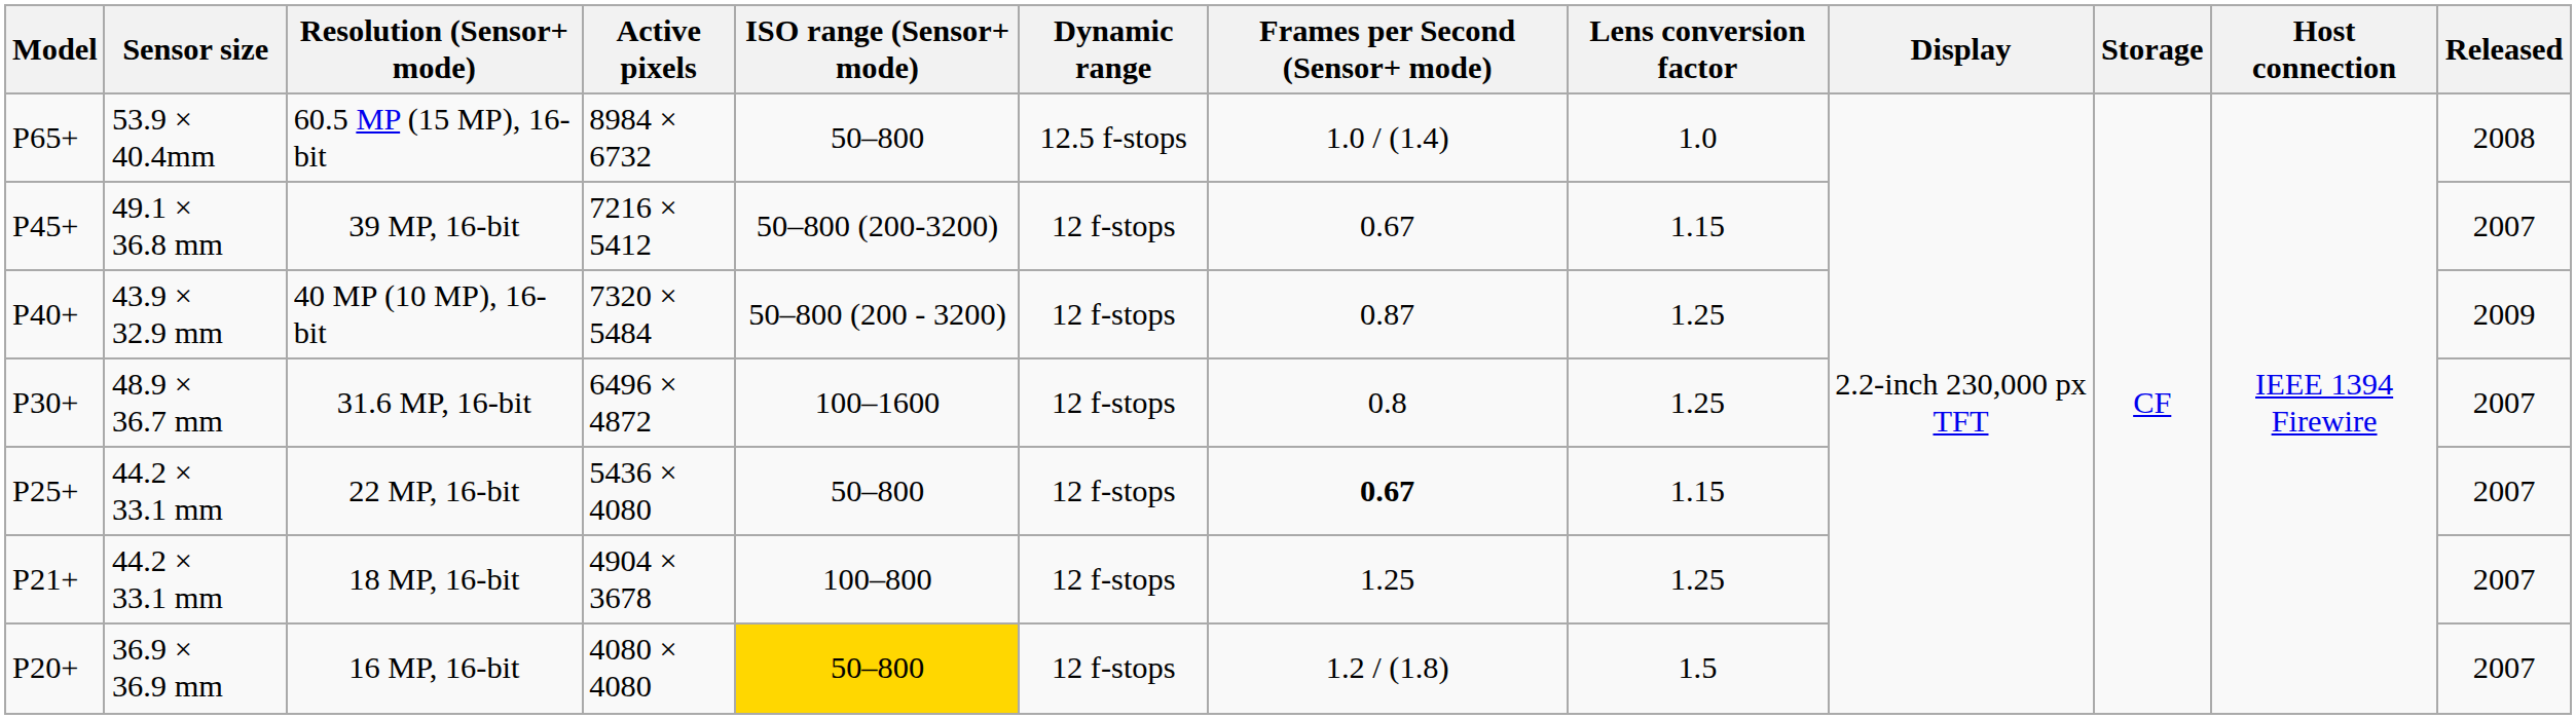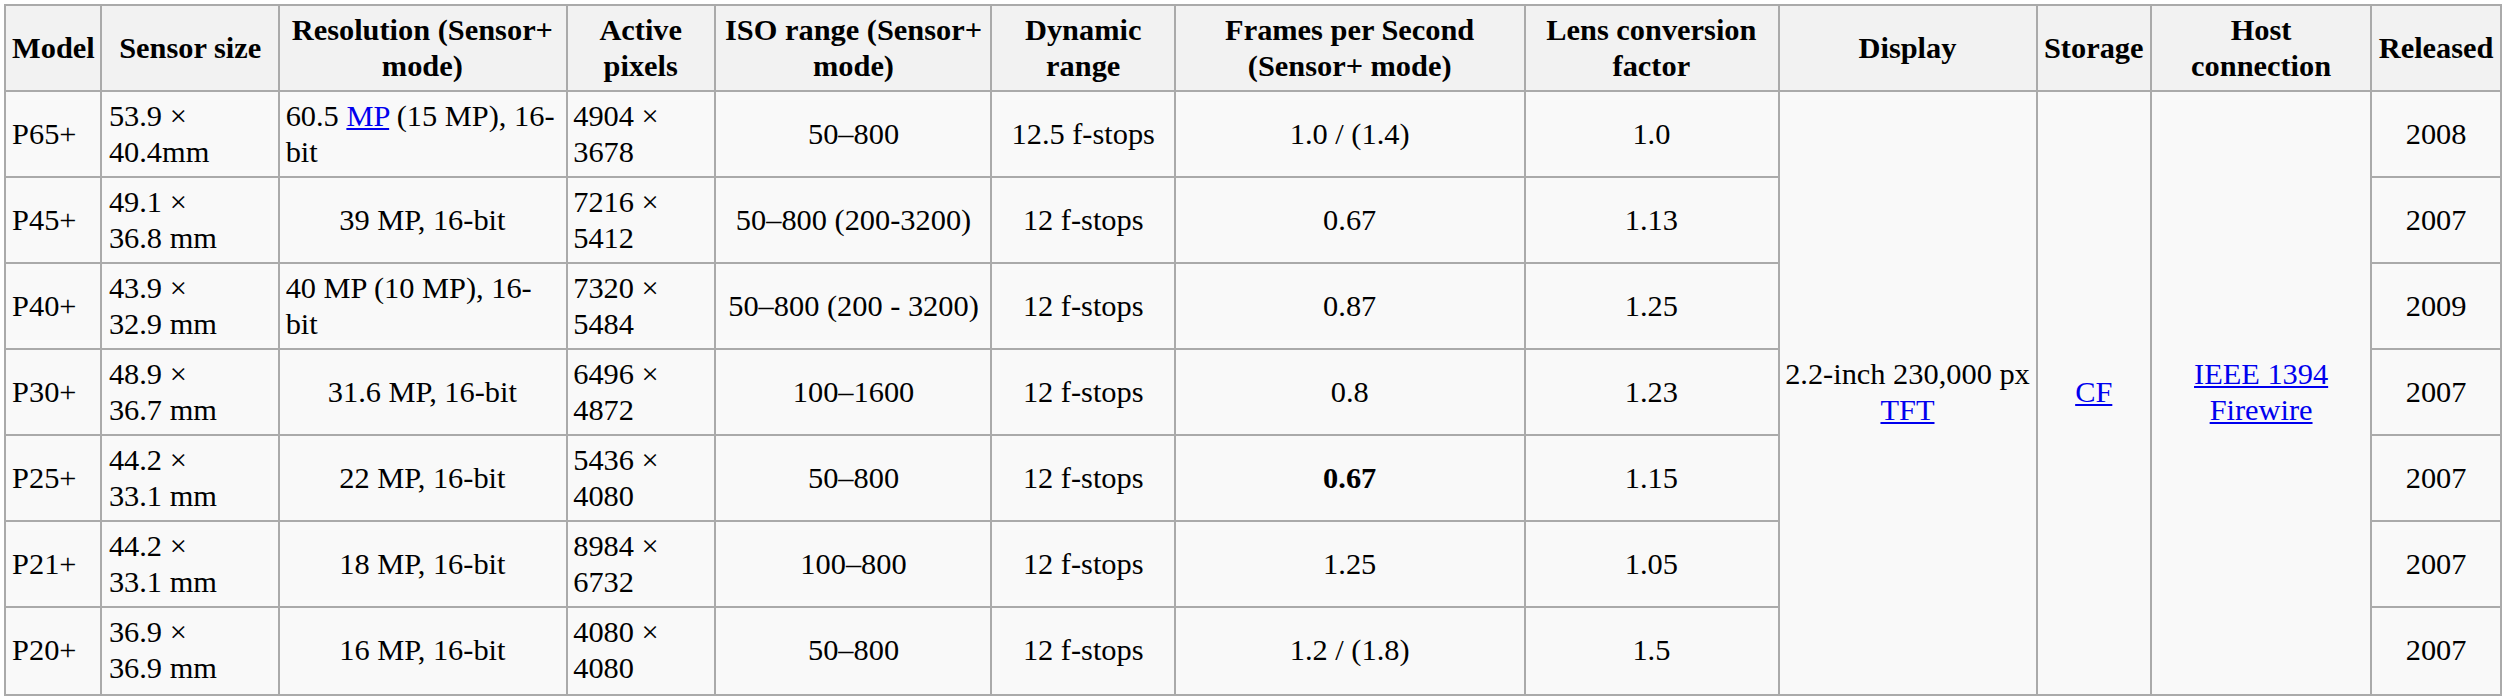60.5 MP (15 MP), 16-bit | Active pixels: 8984 × 6732 -> 4904 × 3678
39 MP, 16-bit | Lens conversion factor: 1.15 -> 1.13
31.6 MP, 16-bit | Lens conversion factor: 1.25 -> 1.23
18 MP, 16-bit | Active pixels: 4904 × 3678 -> 8984 × 6732
18 MP, 16-bit | Lens conversion factor: 1.25 -> 1.05
16 MP, 16-bit | ISO range (Sensor+ mode): gold background -> no background
